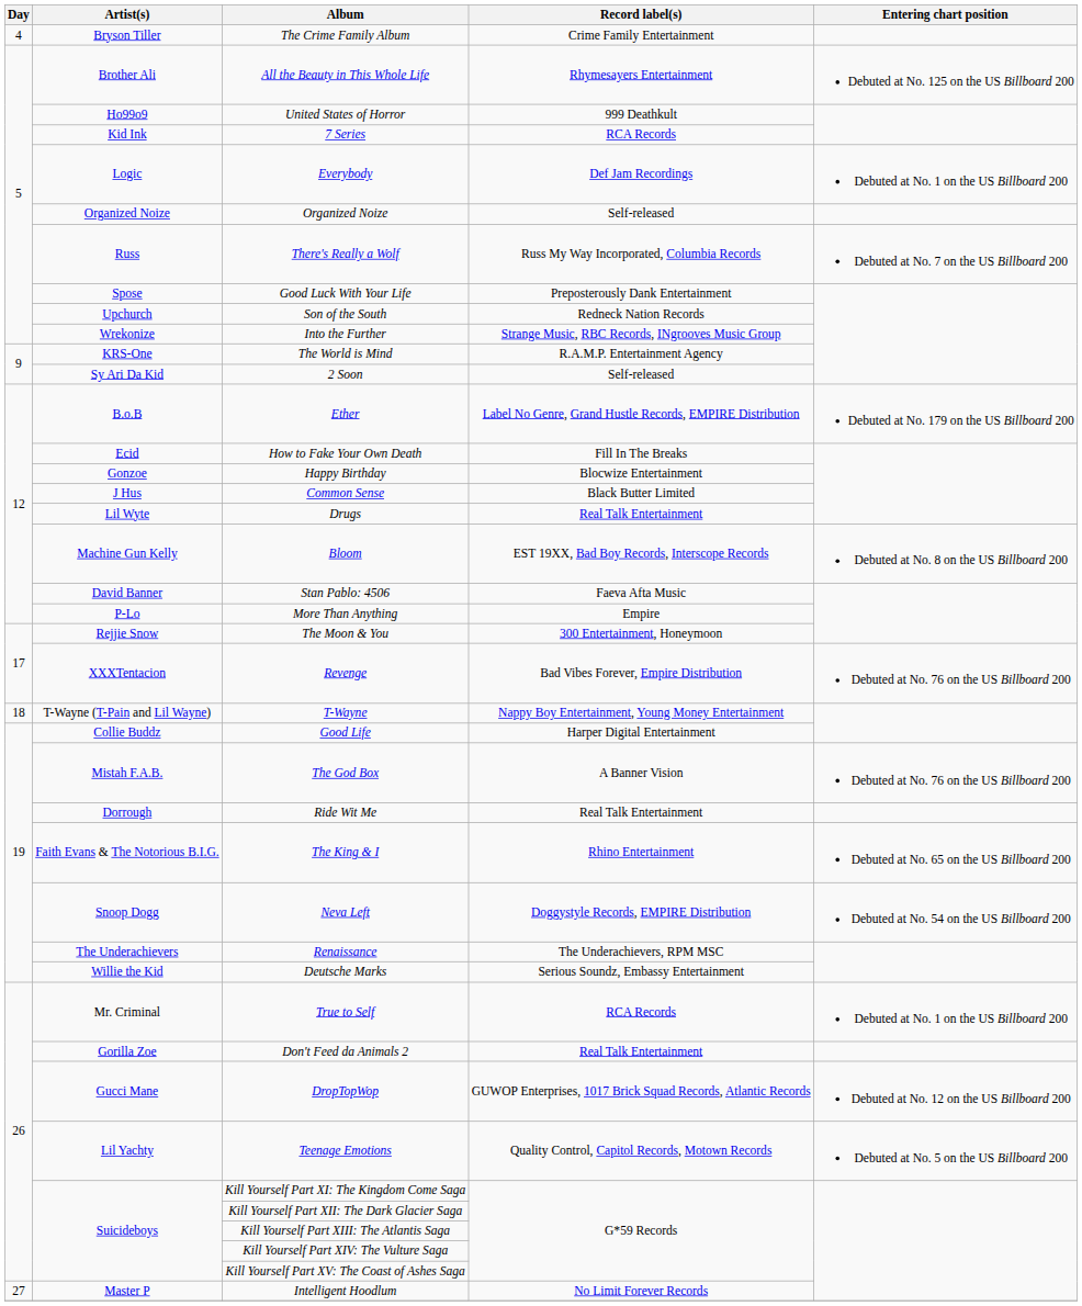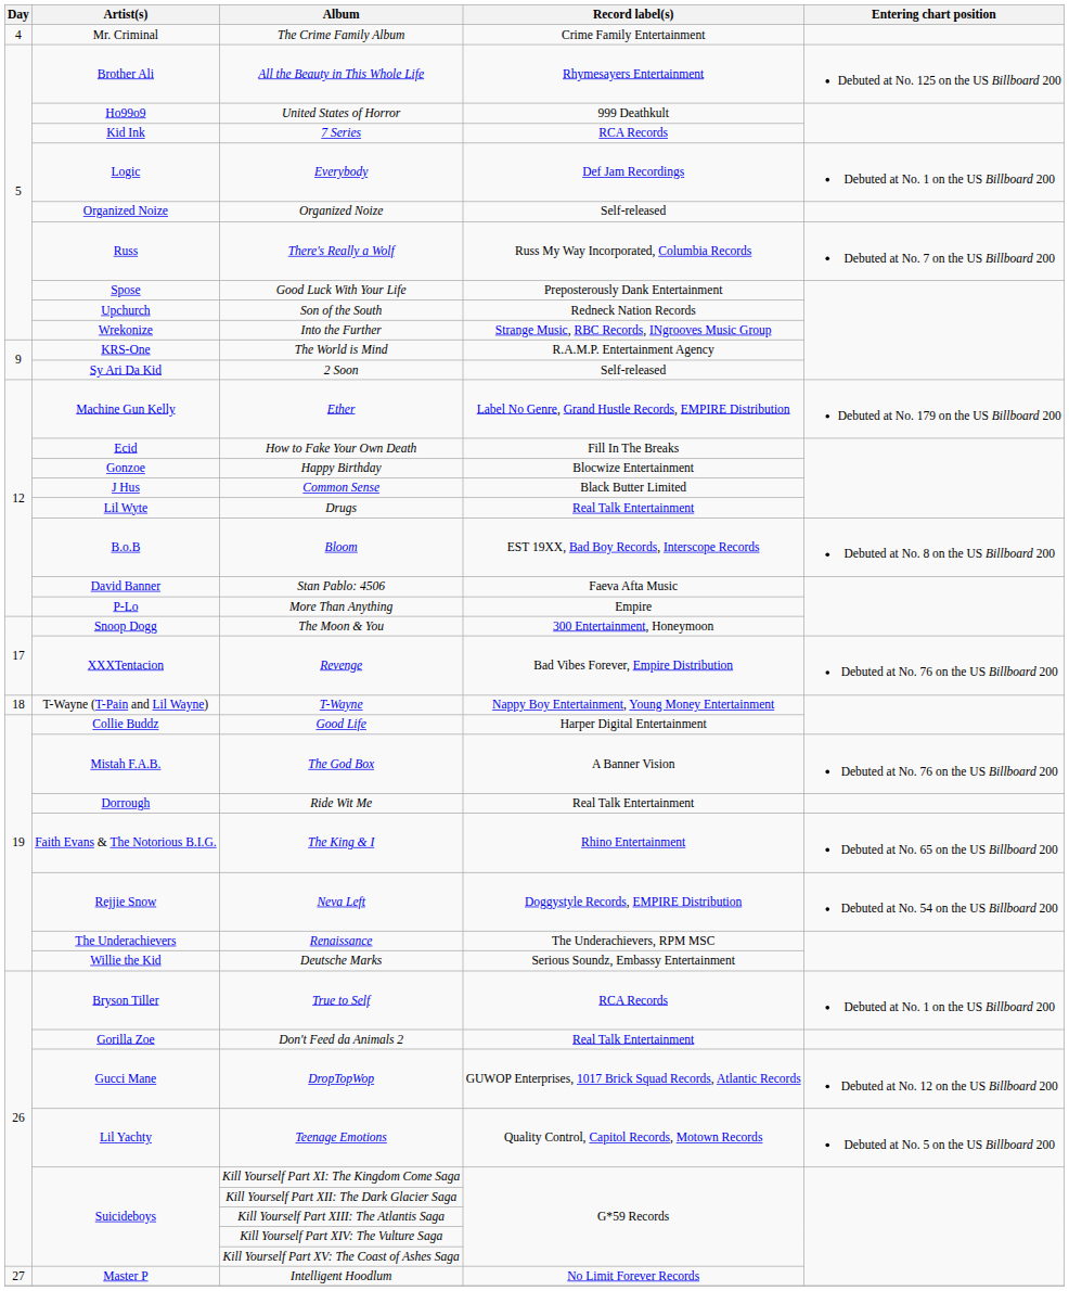The Crime Family Album | Artist(s): Bryson Tiller -> Mr. Criminal
Ether | Artist(s): B.o.B -> Machine Gun Kelly
Bloom | Artist(s): Machine Gun Kelly -> B.o.B
The Moon & You | Artist(s): Rejjie Snow -> Snoop Dogg
Neva Left | Artist(s): Snoop Dogg -> Rejjie Snow
True to Self | Artist(s): Mr. Criminal -> Bryson Tiller
